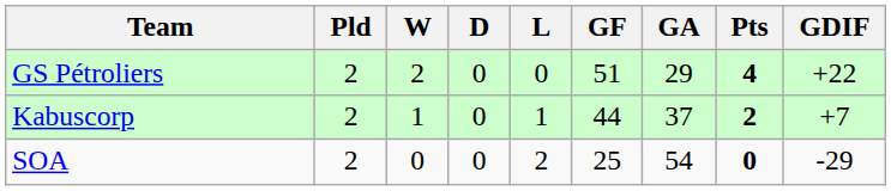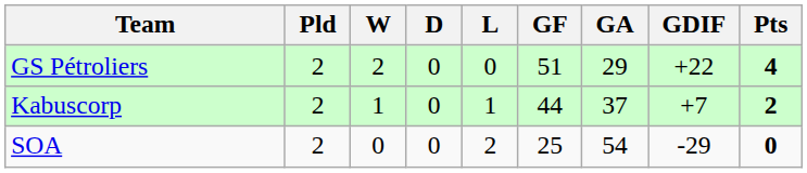columns swapped: GDIF <-> Pts
